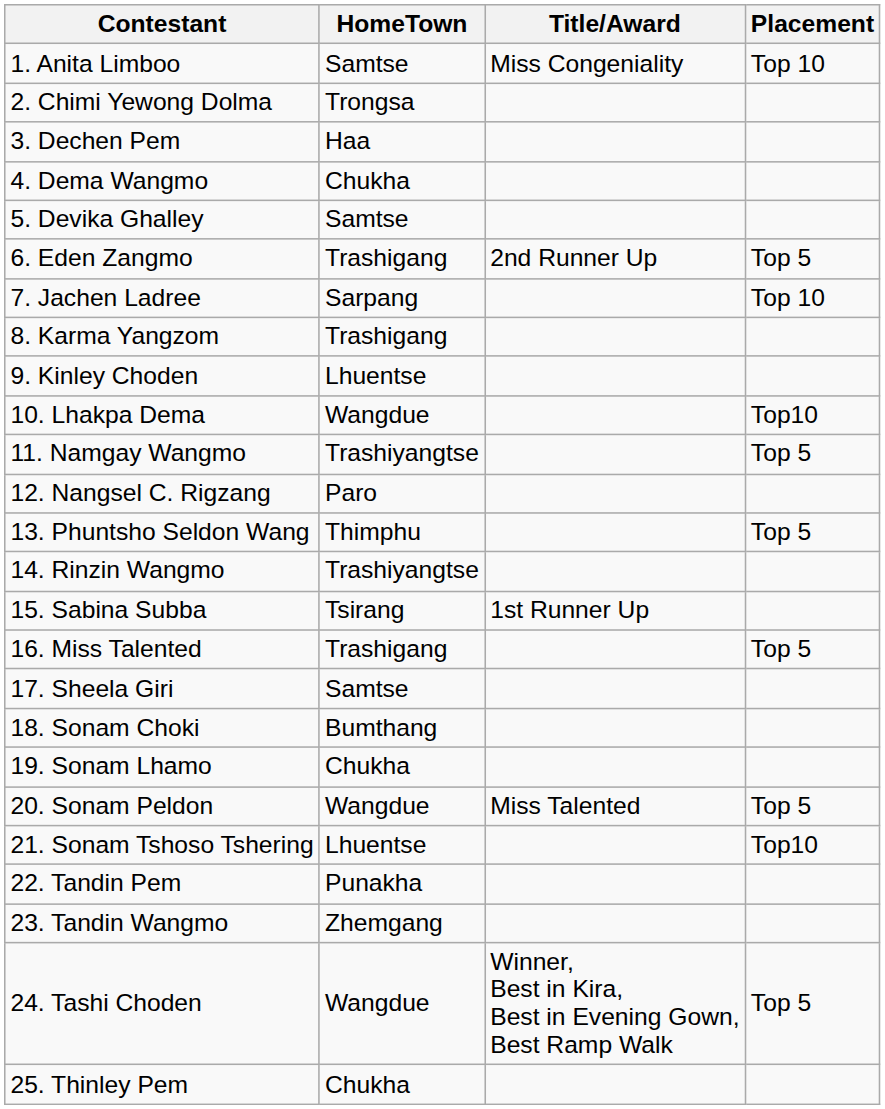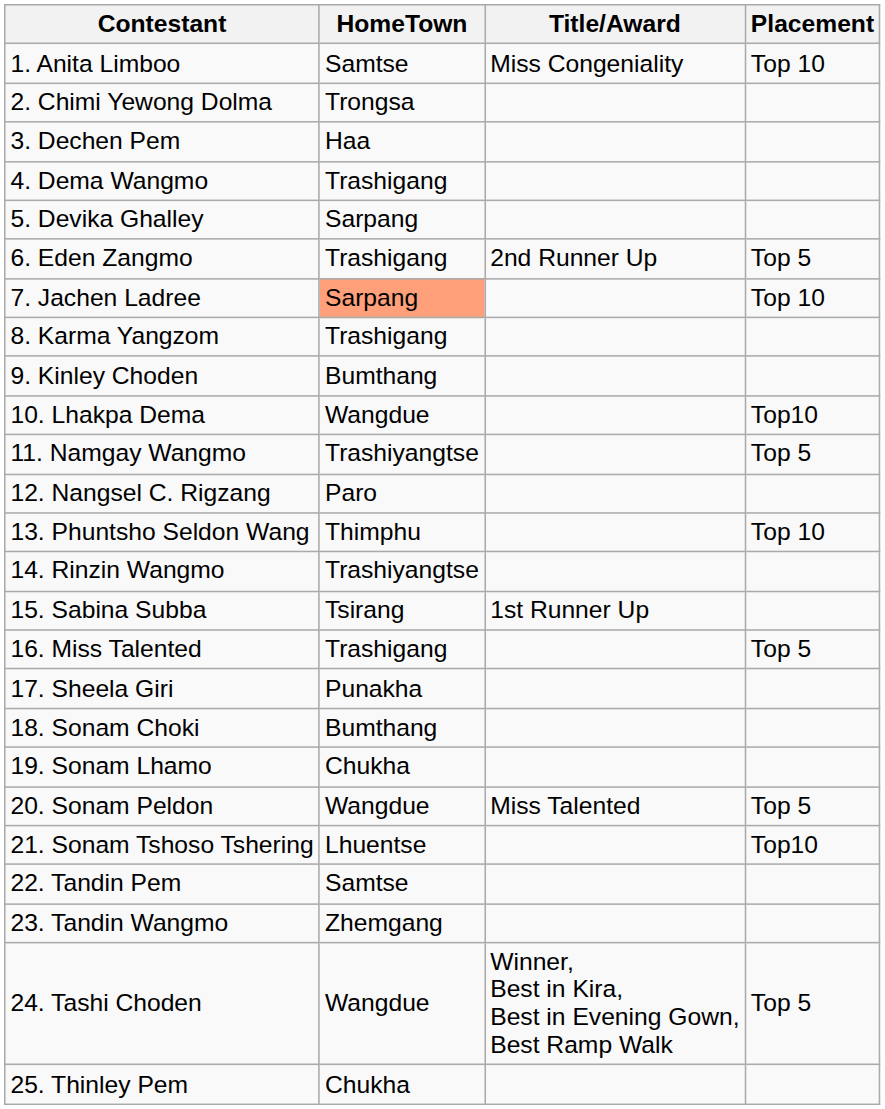4. Dema Wangmo | HomeTown: Chukha -> Trashigang
5. Devika Ghalley | HomeTown: Samtse -> Sarpang
7. Jachen Ladree | HomeTown: no background -> lightsalmon background
9. Kinley Choden | HomeTown: Lhuentse -> Bumthang
13. Phuntsho Seldon Wang | Placement: Top 5 -> Top 10
17. Sheela Giri | HomeTown: Samtse -> Punakha
22. Tandin Pem | HomeTown: Punakha -> Samtse
